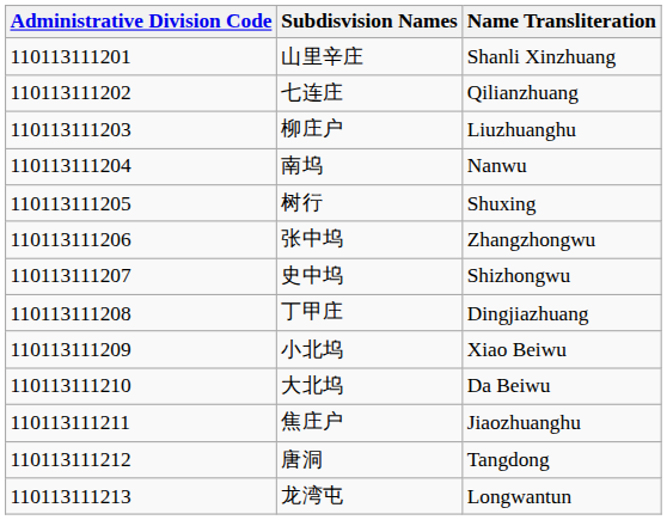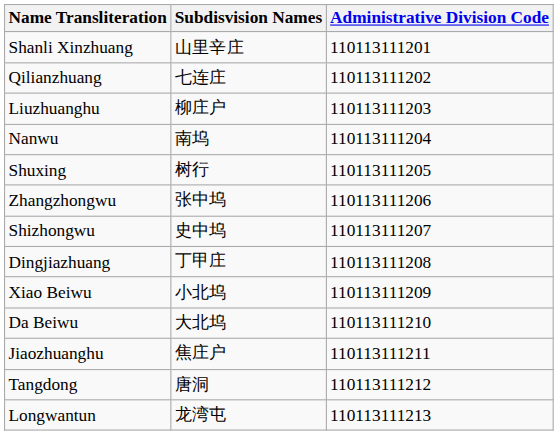columns swapped: Administrative Division Code <-> Name Transliteration
